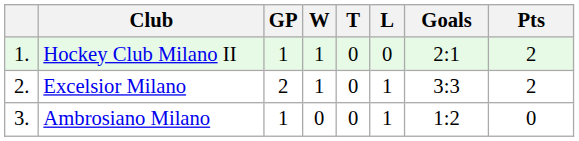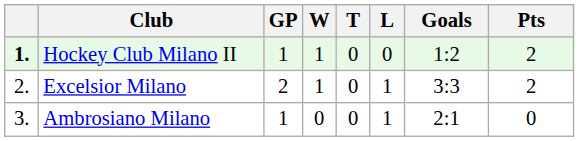Hockey Club Milano II | column 1: normal -> bold
Hockey Club Milano II | Goals: 2:1 -> 1:2
Ambrosiano Milano | Goals: 1:2 -> 2:1
